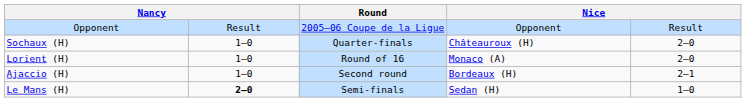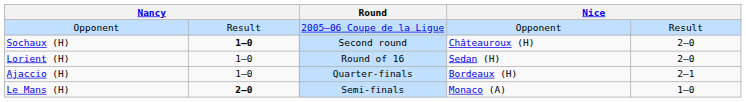Sochaux (H) | column 2: normal -> bold
Sochaux (H) | Round: Quarter-finals -> Second round
Lorient (H) | column 4: Monaco (A) -> Sedan (H)
Ajaccio (H) | Round: Second round -> Quarter-finals
Le Mans (H) | column 4: Sedan (H) -> Monaco (A)
